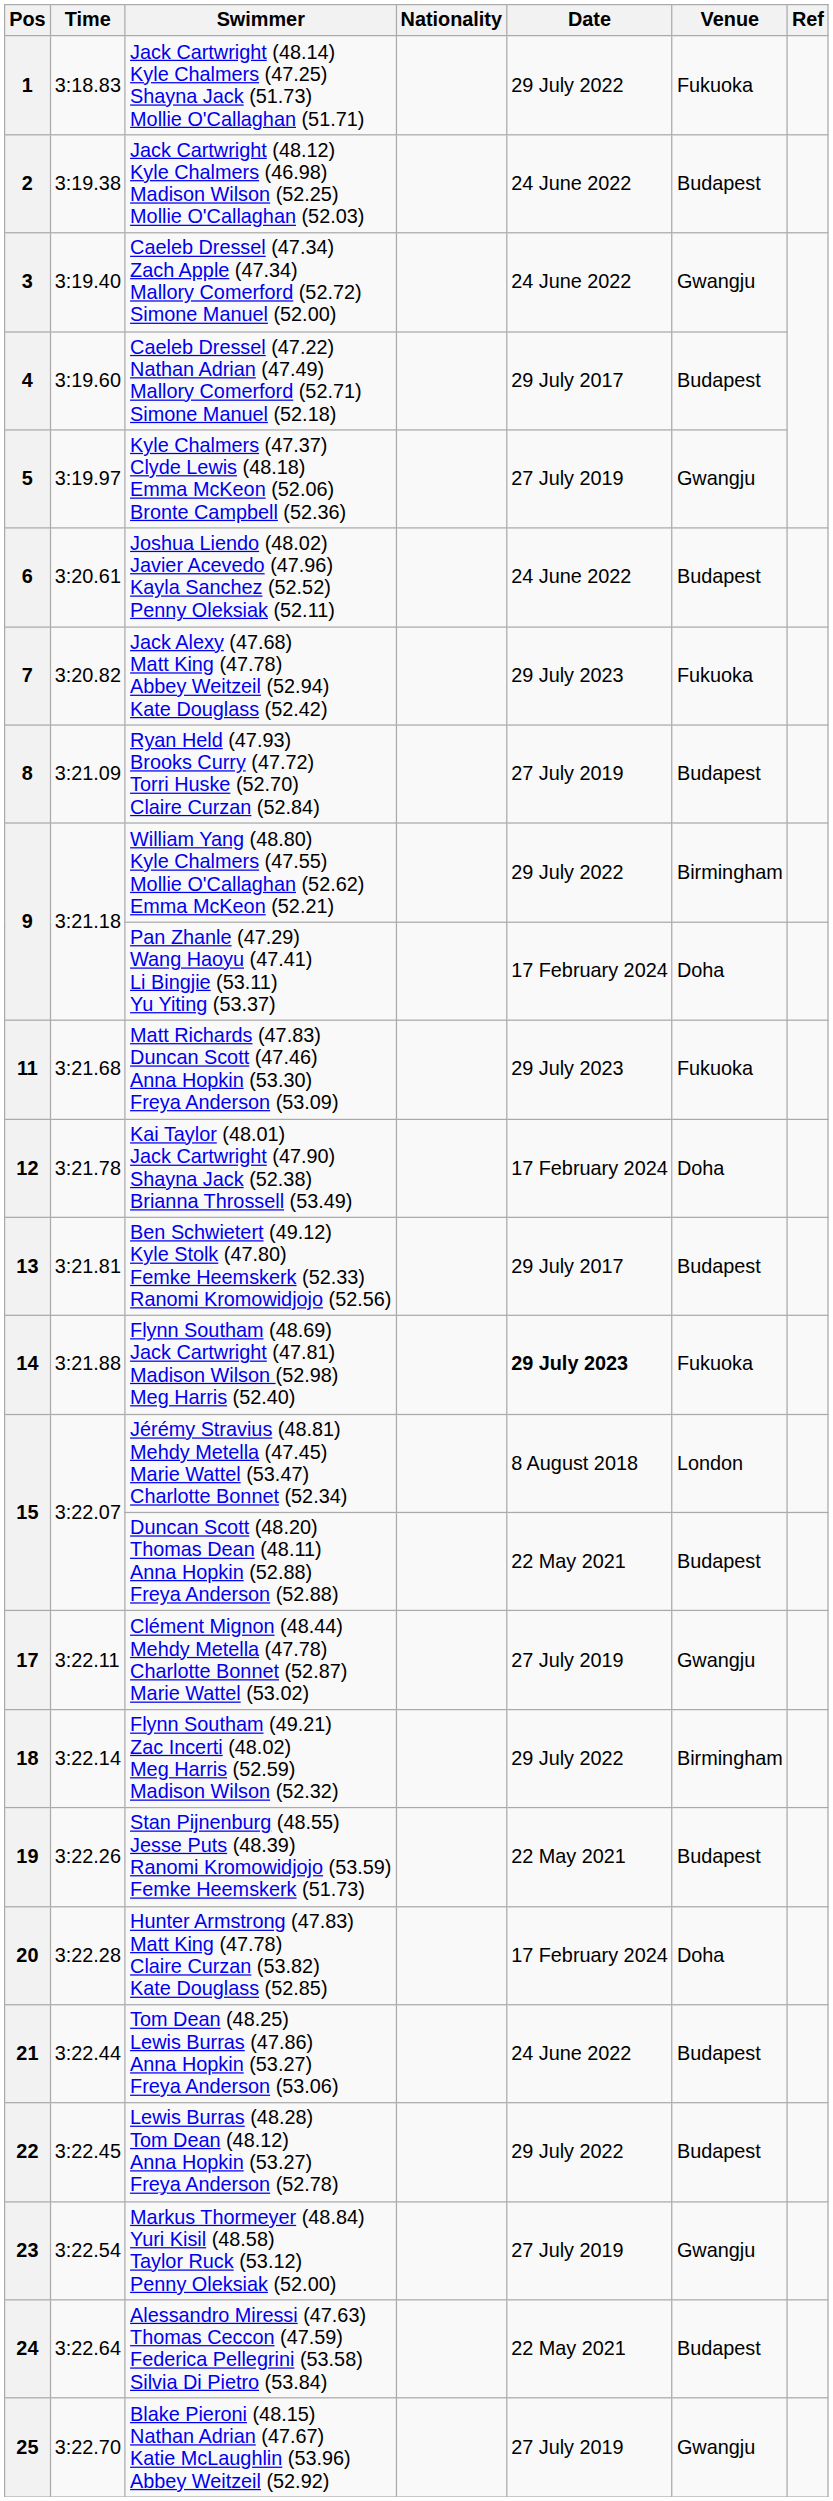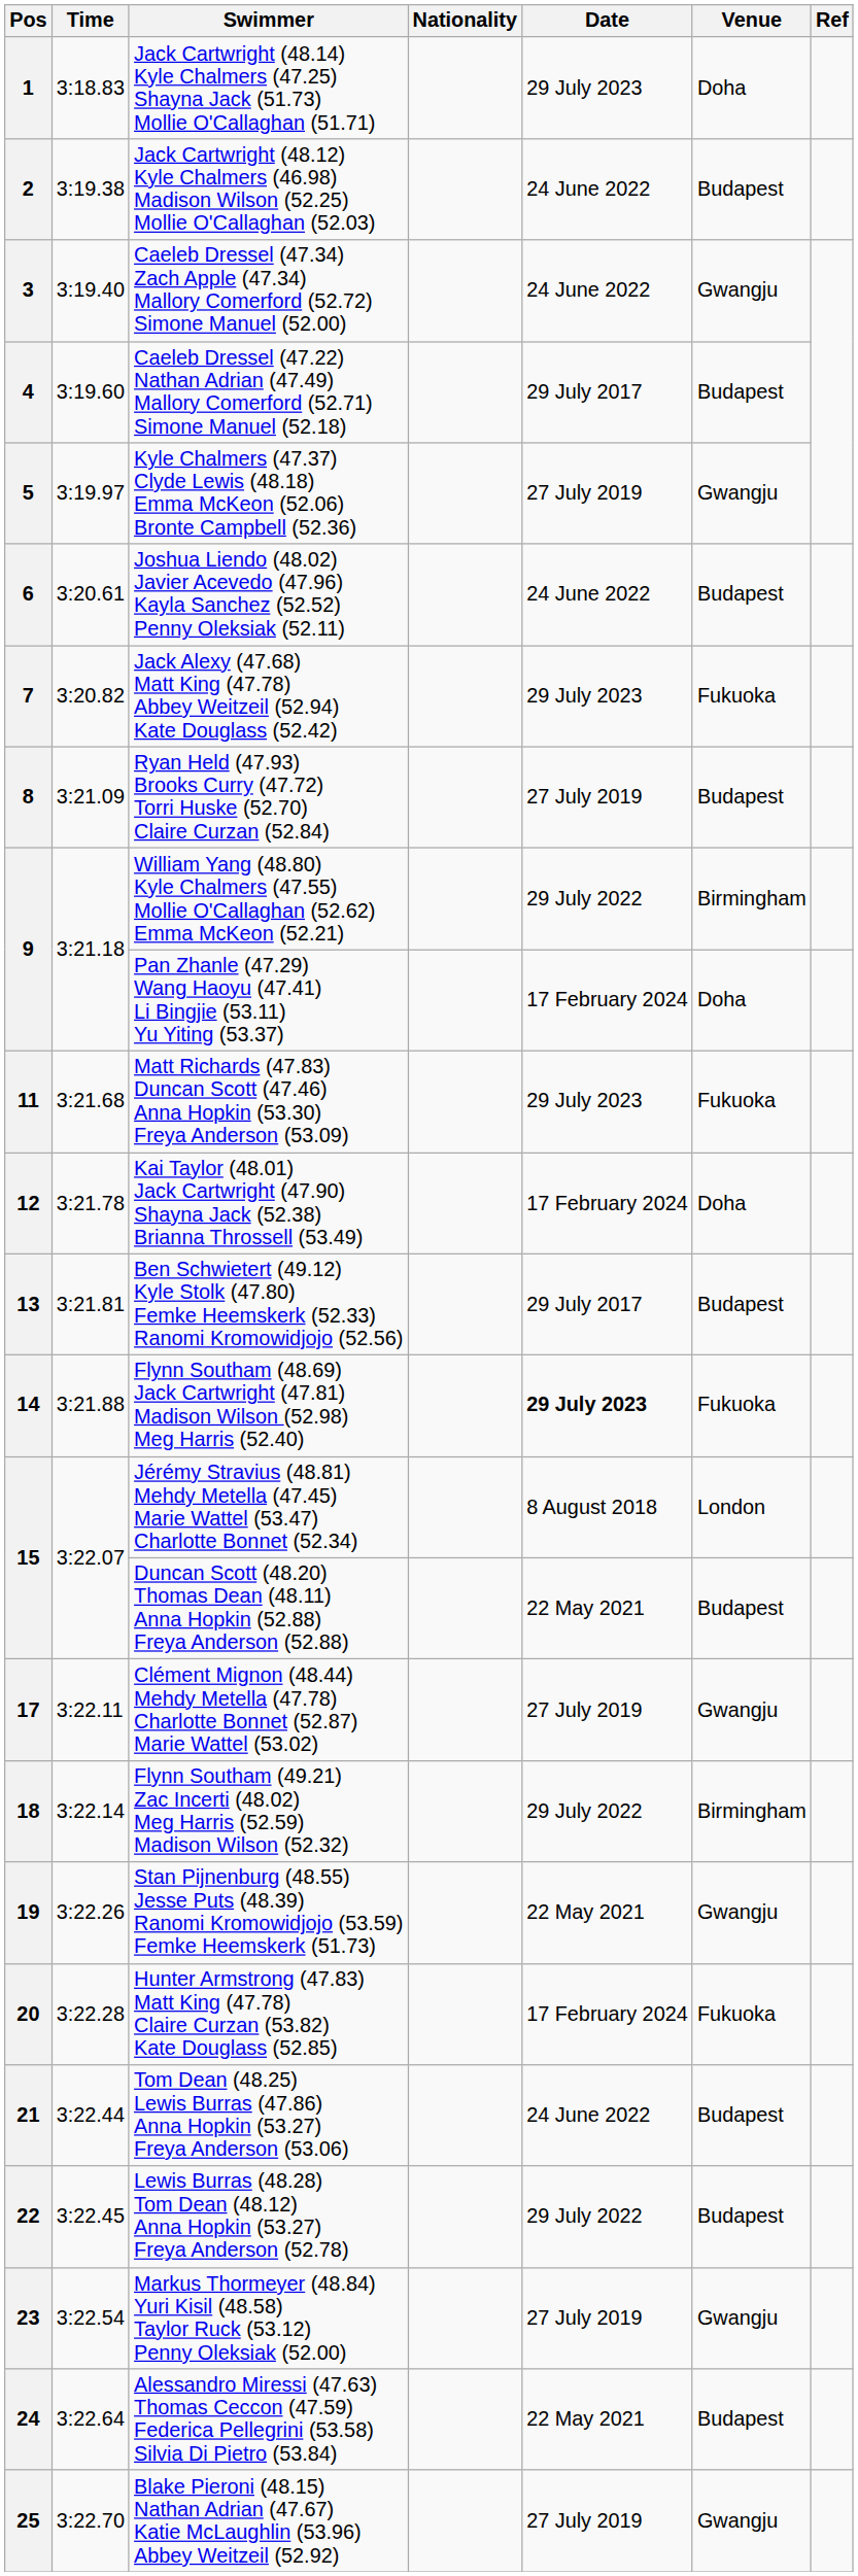1 | Date: 29 July 2022 -> 29 July 2023
1 | Venue: Fukuoka -> Doha
19 | Venue: Budapest -> Gwangju
20 | Venue: Doha -> Fukuoka
